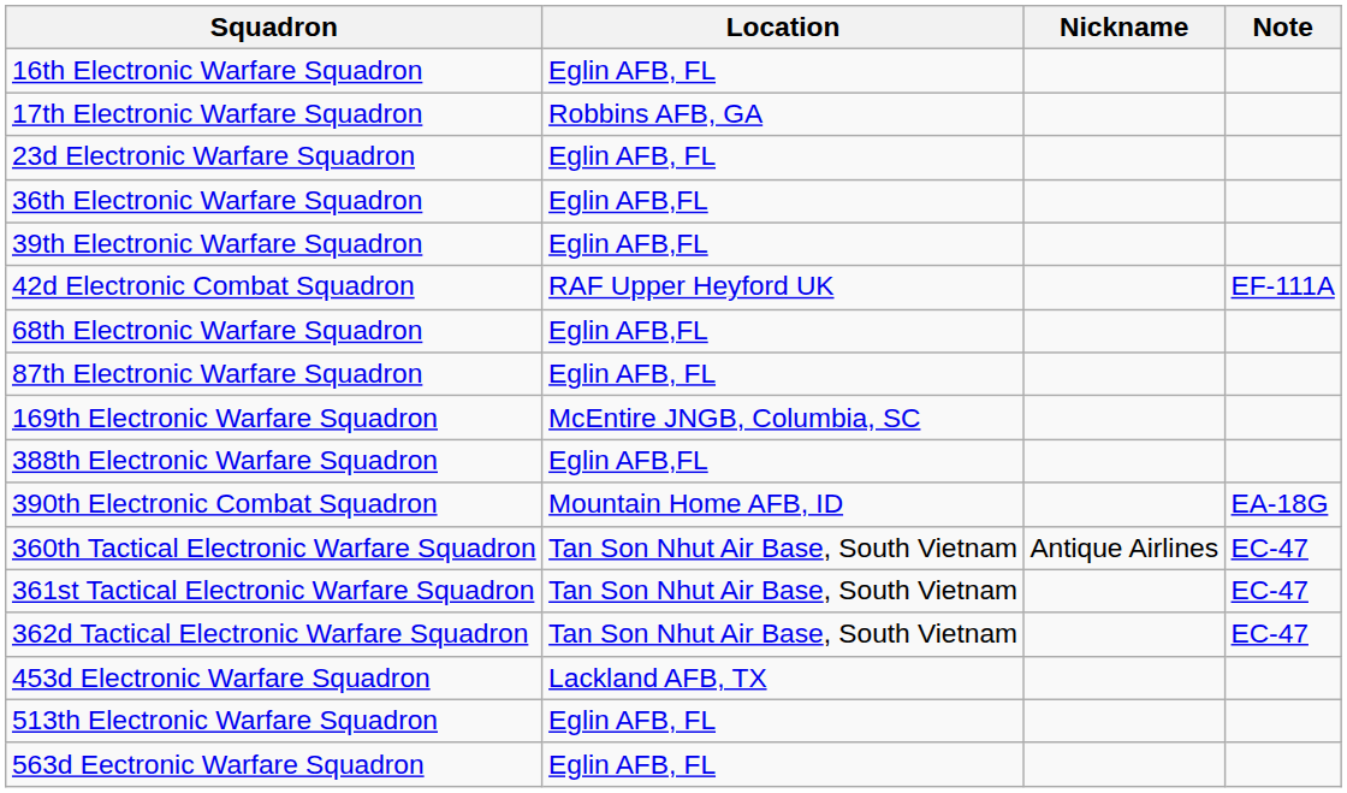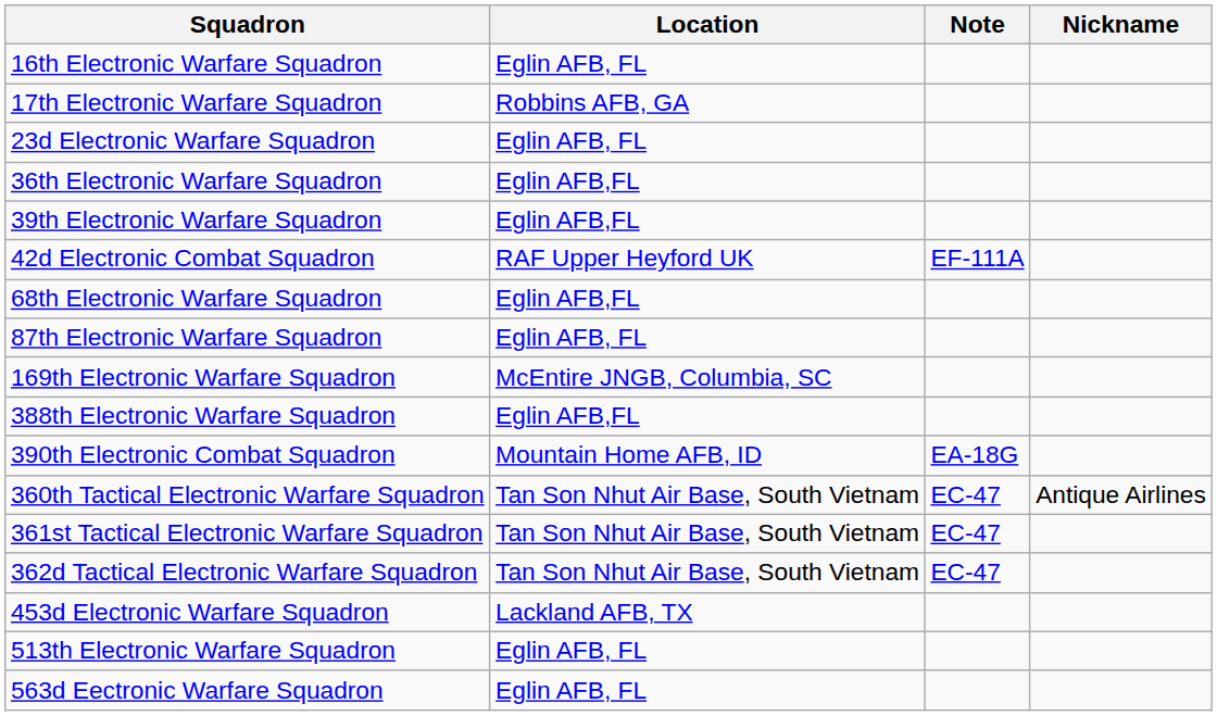columns swapped: Nickname <-> Note
